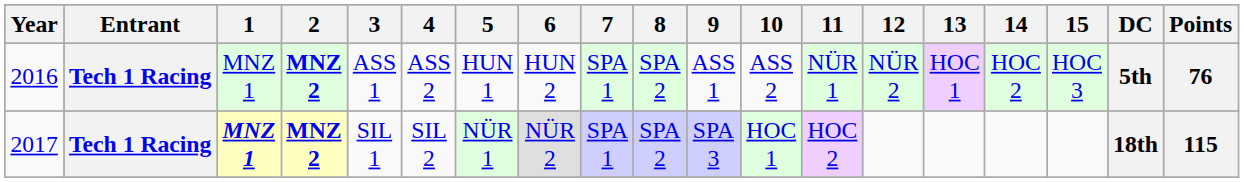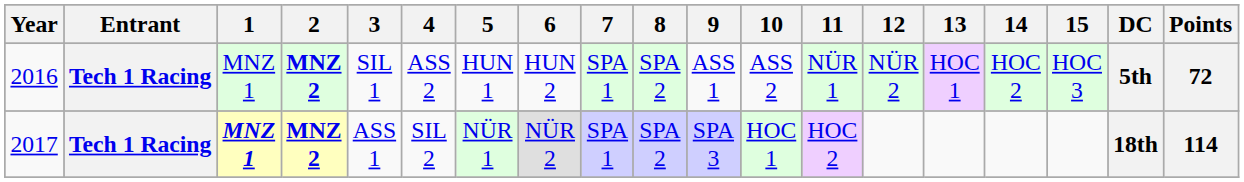2016 | 3: ASS 1 -> SIL 1
2016 | Points: 76 -> 72
2017 | 3: SIL 1 -> ASS 1
2017 | Points: 115 -> 114
